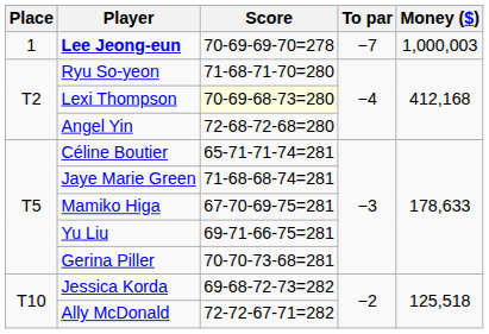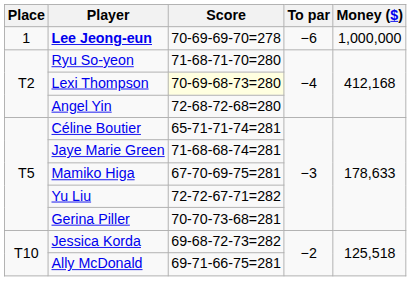Lee Jeong-eun | To par: −7 -> −6
Lee Jeong-eun | Money ($): 1,000,003 -> 1,000,000
Yu Liu | Score: 69-71-66-75=281 -> 72-72-67-71=282
Ally McDonald | Score: 72-72-67-71=282 -> 69-71-66-75=281
